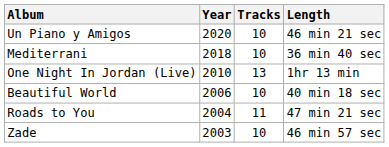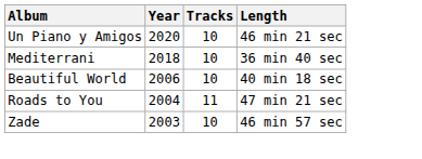- row: One Night In Jordan (Live) | 2010 | 13 | 1hr 13 min
